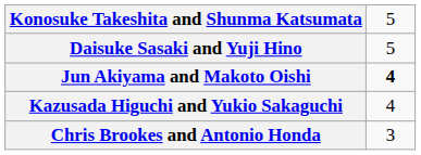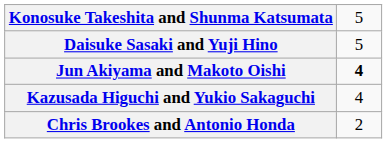Chris Brookes and Antonio Honda | column 2: 3 -> 2
